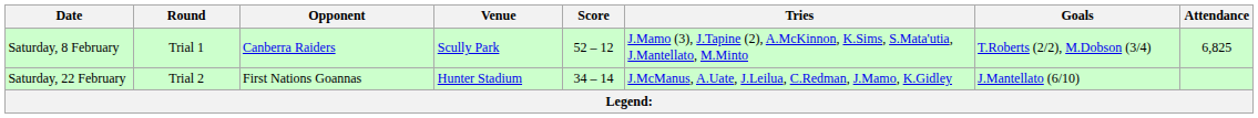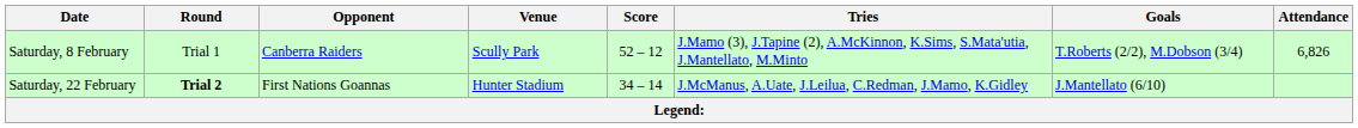Saturday, 8 February | Attendance: 6,825 -> 6,826
Saturday, 22 February | Round: normal -> bold
